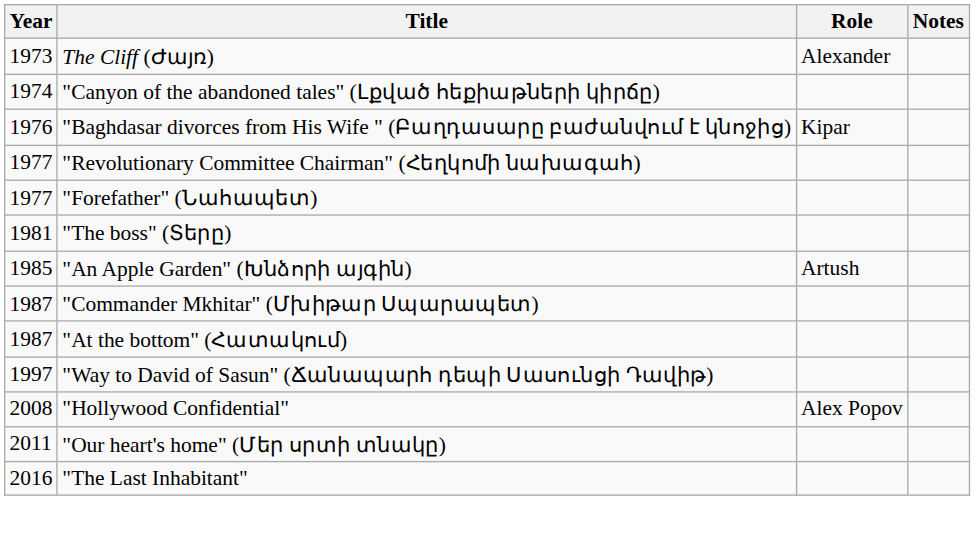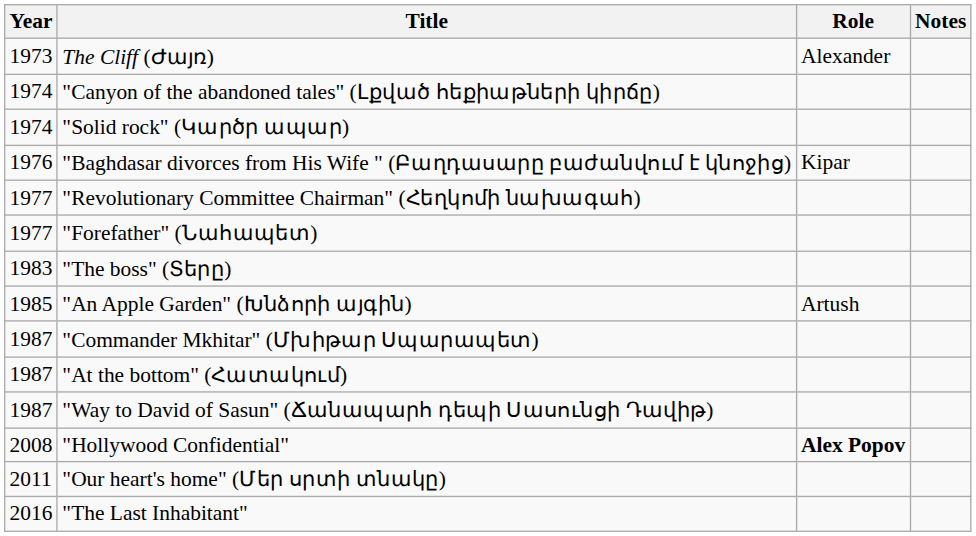+ row: 1974 | "Solid rock" (Կարծր ապար)
"The boss" (Տերը) | Year: 1981 -> 1983
"Way to David of Sasun" (Ճանապարհ դեպի Սասունցի Դավիթ) | Year: 1997 -> 1987
"Hollywood Confidential" | Role: normal -> bold
